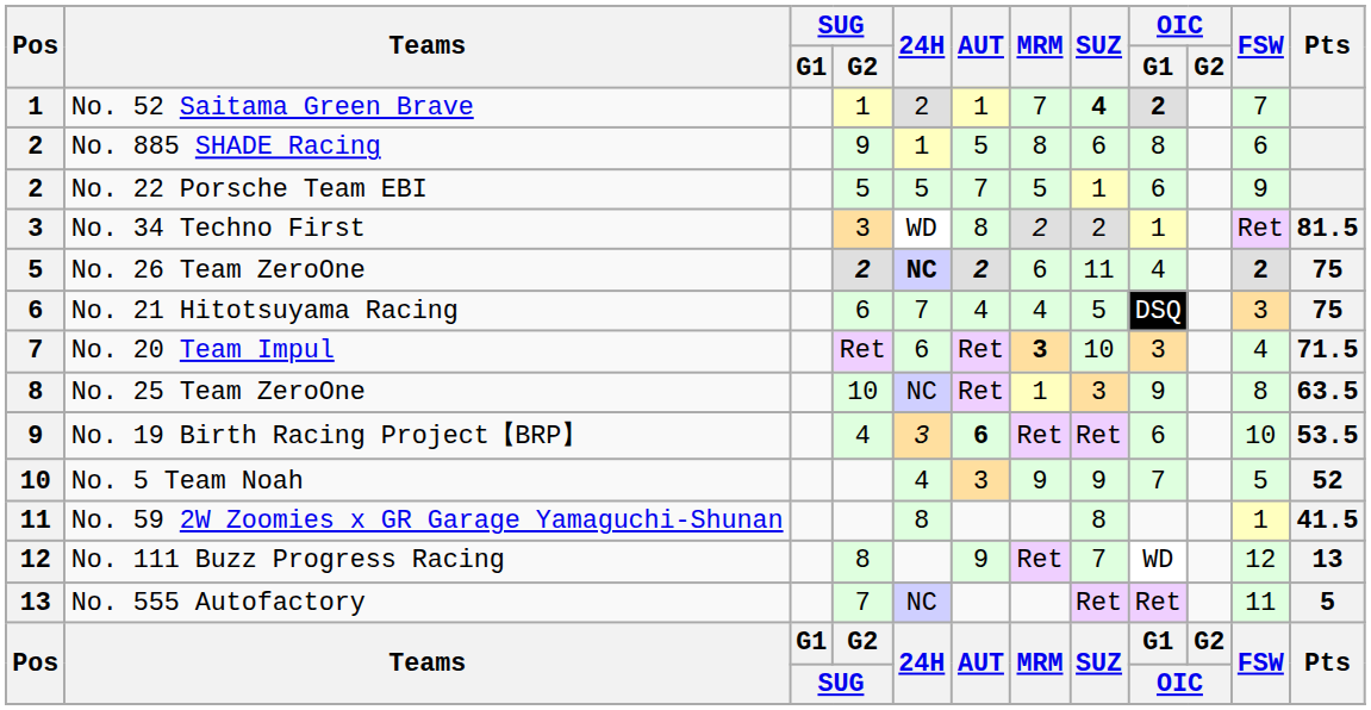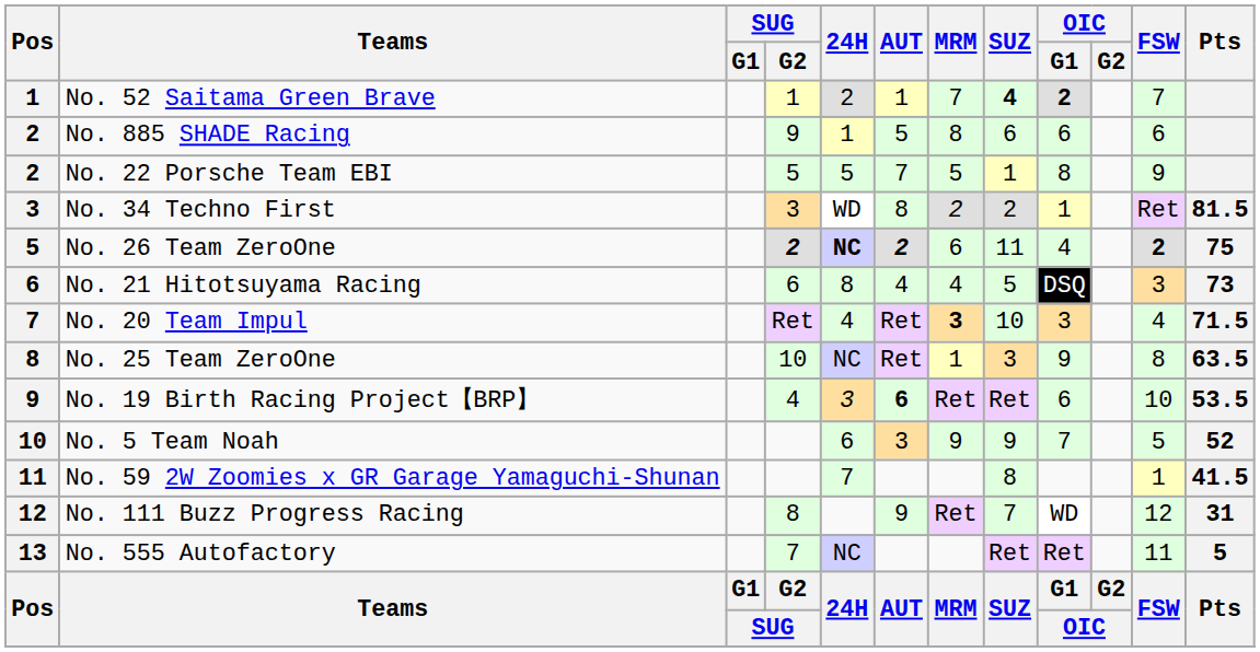No. 885 SHADE Racing | OIC / G1: 8 -> 6
No. 22 Porsche Team EBI | OIC / G1: 6 -> 8
No. 21 Hitotsuyama Racing | 24H: 7 -> 8
No. 21 Hitotsuyama Racing | Pts: 75 -> 73
No. 20 Team Impul | 24H: 6 -> 4
No. 5 Team Noah | 24H: 4 -> 6
No. 59 2W Zoomies x GR Garage Yamaguchi-Shunan | 24H: 8 -> 7
No. 111 Buzz Progress Racing | Pts: 13 -> 31
